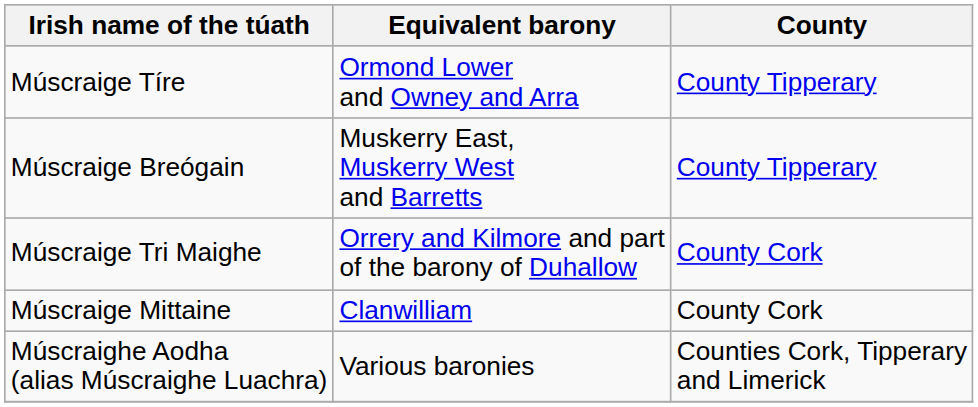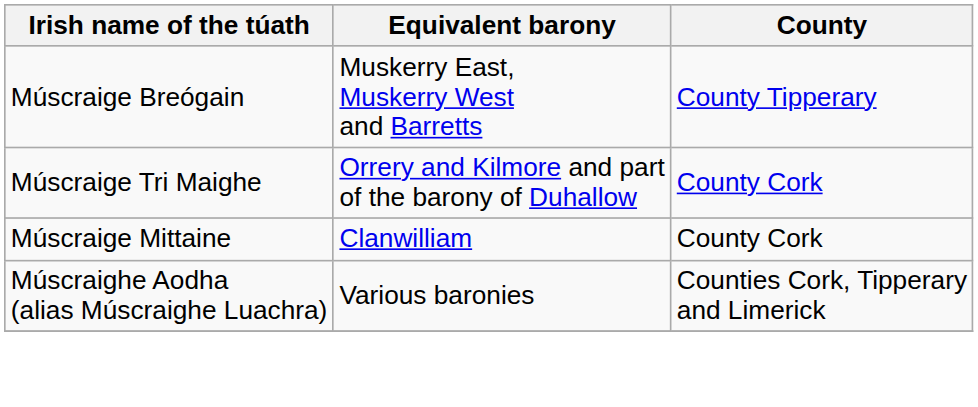- row: Múscraige Tíre | Ormond Lower and Owney and Arra | County Tipperary
